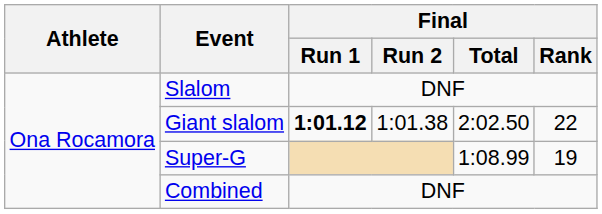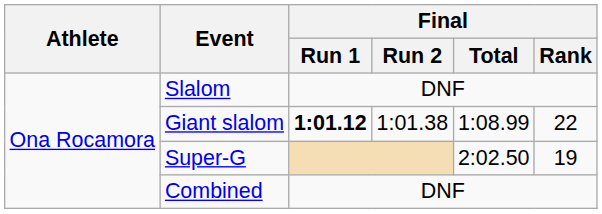Giant slalom | Final / Total: 2:02.50 -> 1:08.99
Super-G | Final / Total: 1:08.99 -> 2:02.50
